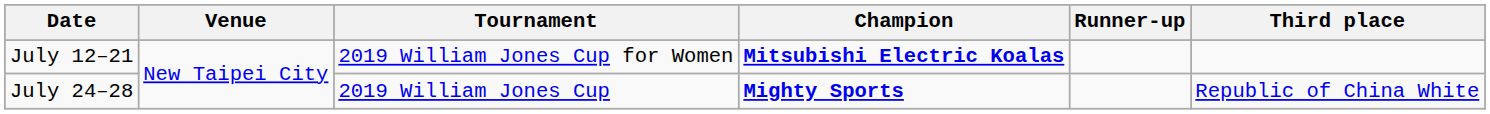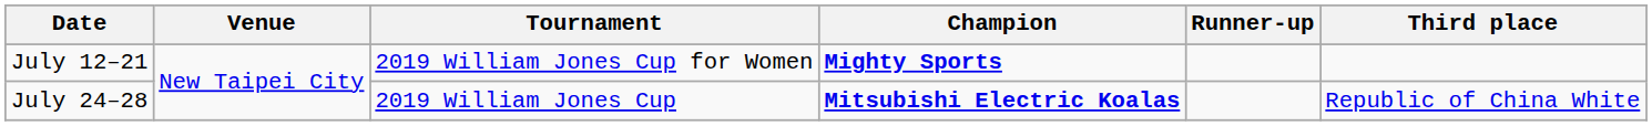July 12–21 | Champion: Mitsubishi Electric Koalas -> Mighty Sports
July 24–28 | Champion: Mighty Sports -> Mitsubishi Electric Koalas
